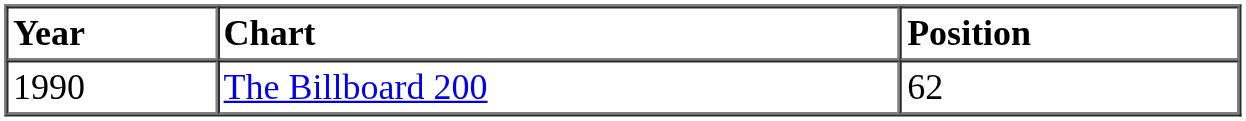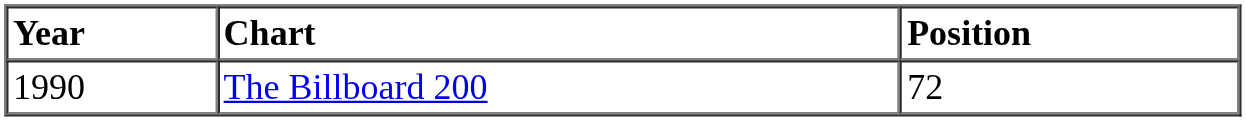The Billboard 200 | Position: 62 -> 72
